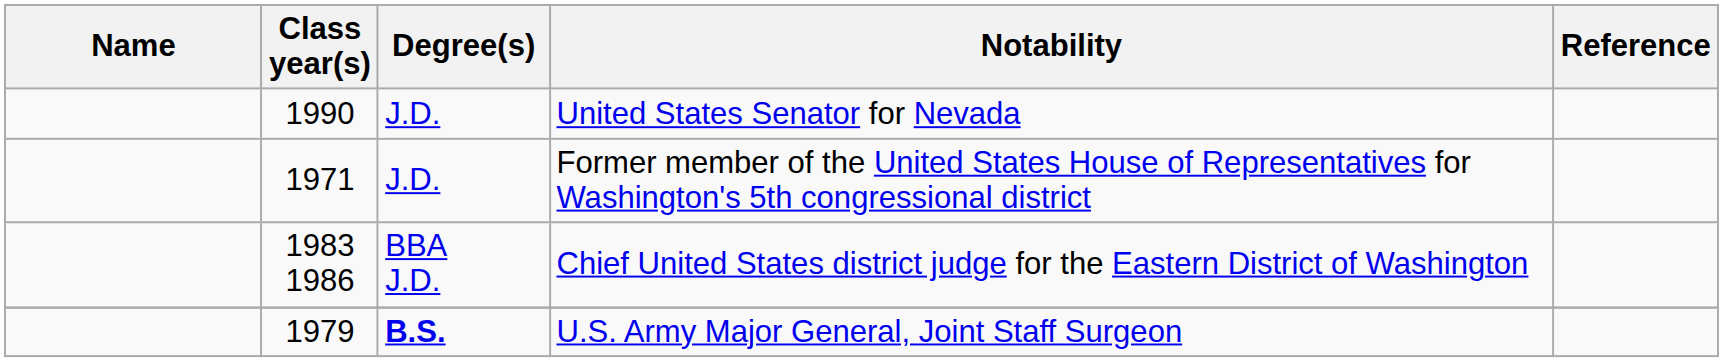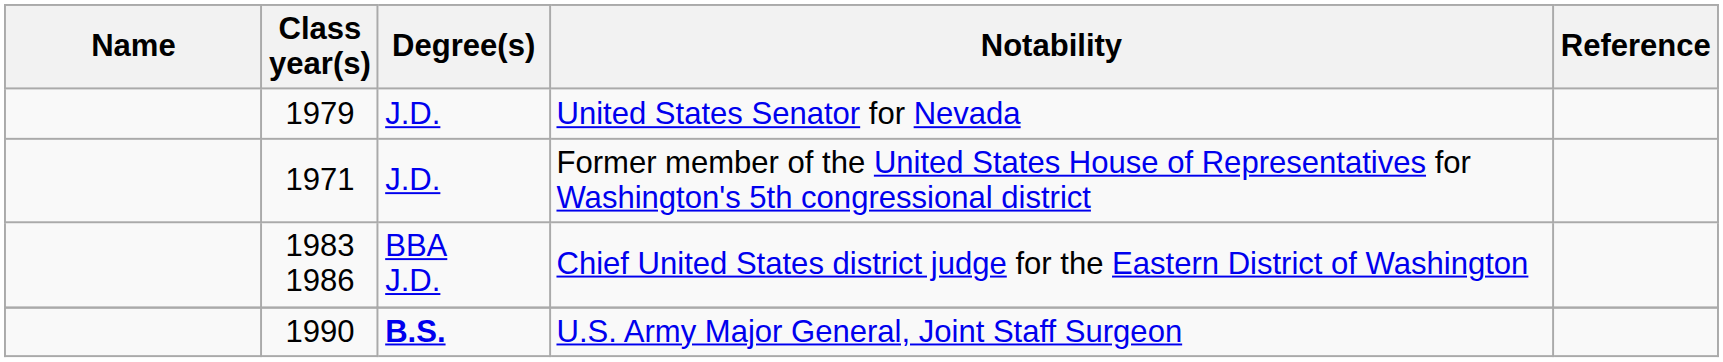United States Senator for Nevada | Class year(s): 1990 -> 1979
U.S. Army Major General, Joint Staff Surgeon | Class year(s): 1979 -> 1990
